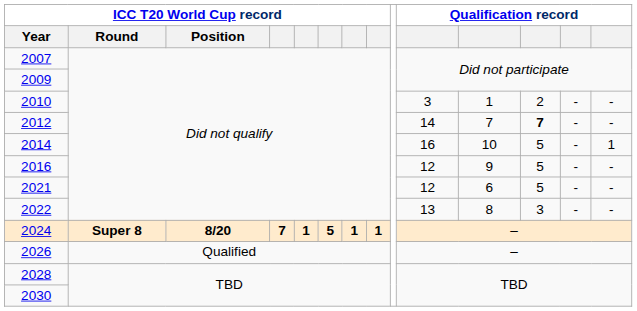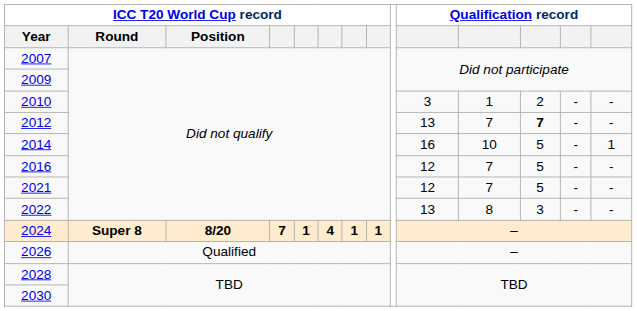2012 | column 10: 14 -> 13
2016 | column 11: 9 -> 7
2021 | column 11: 6 -> 7
2024 | column 6: 5 -> 4
